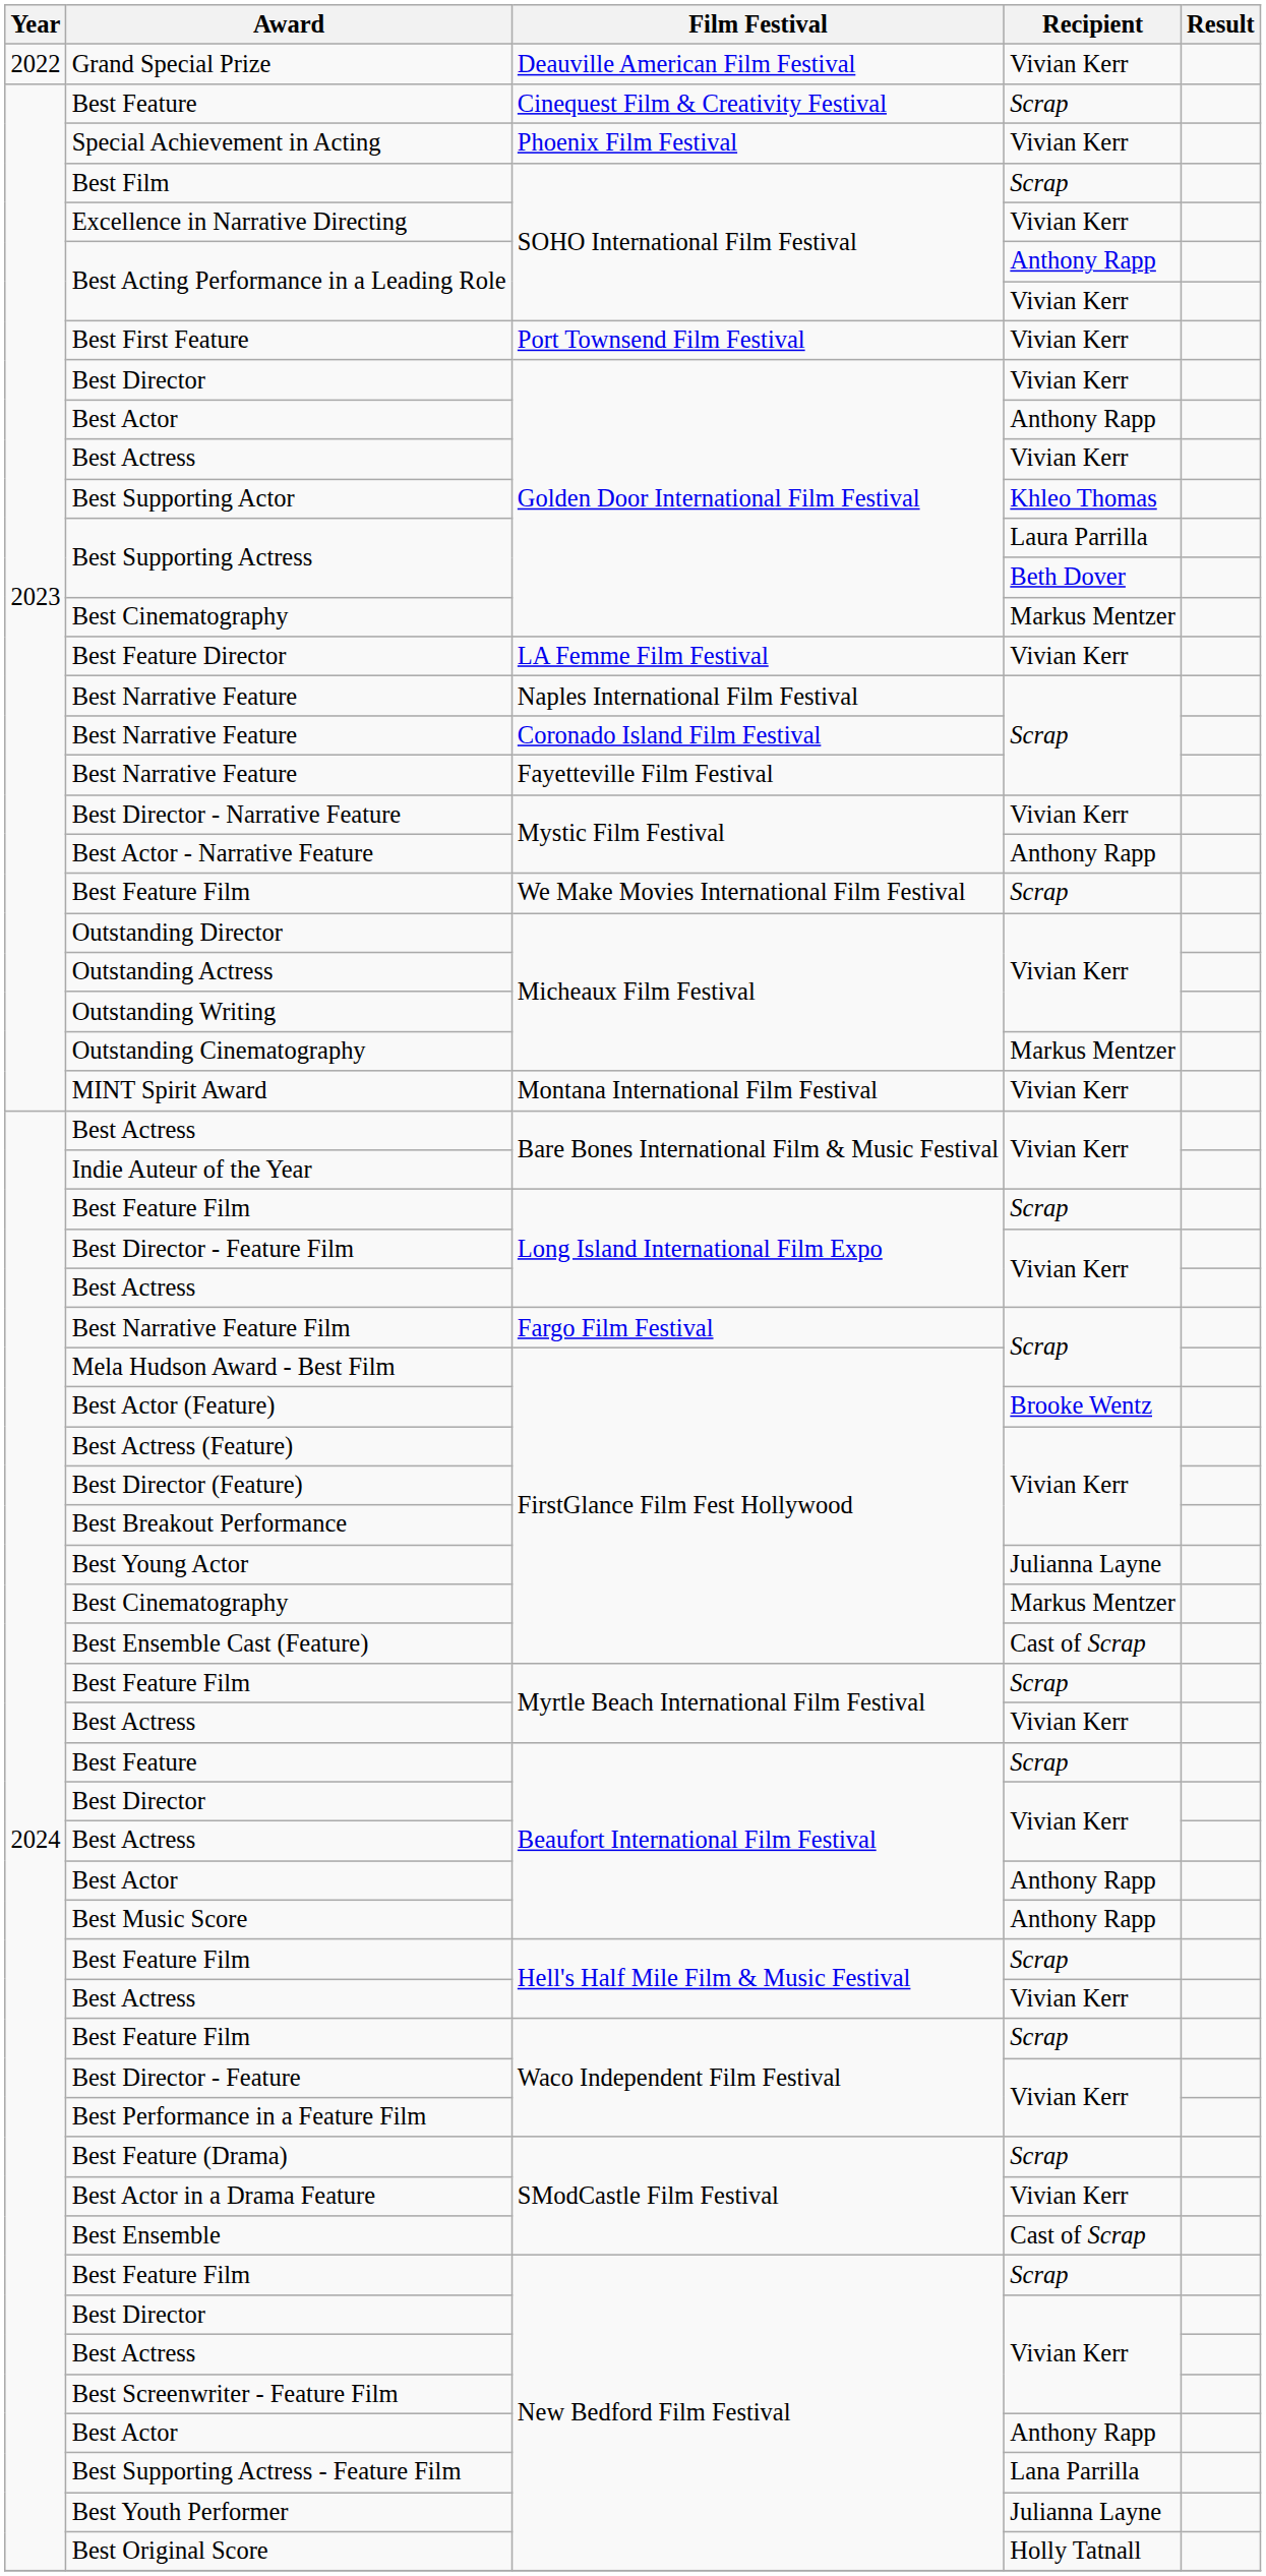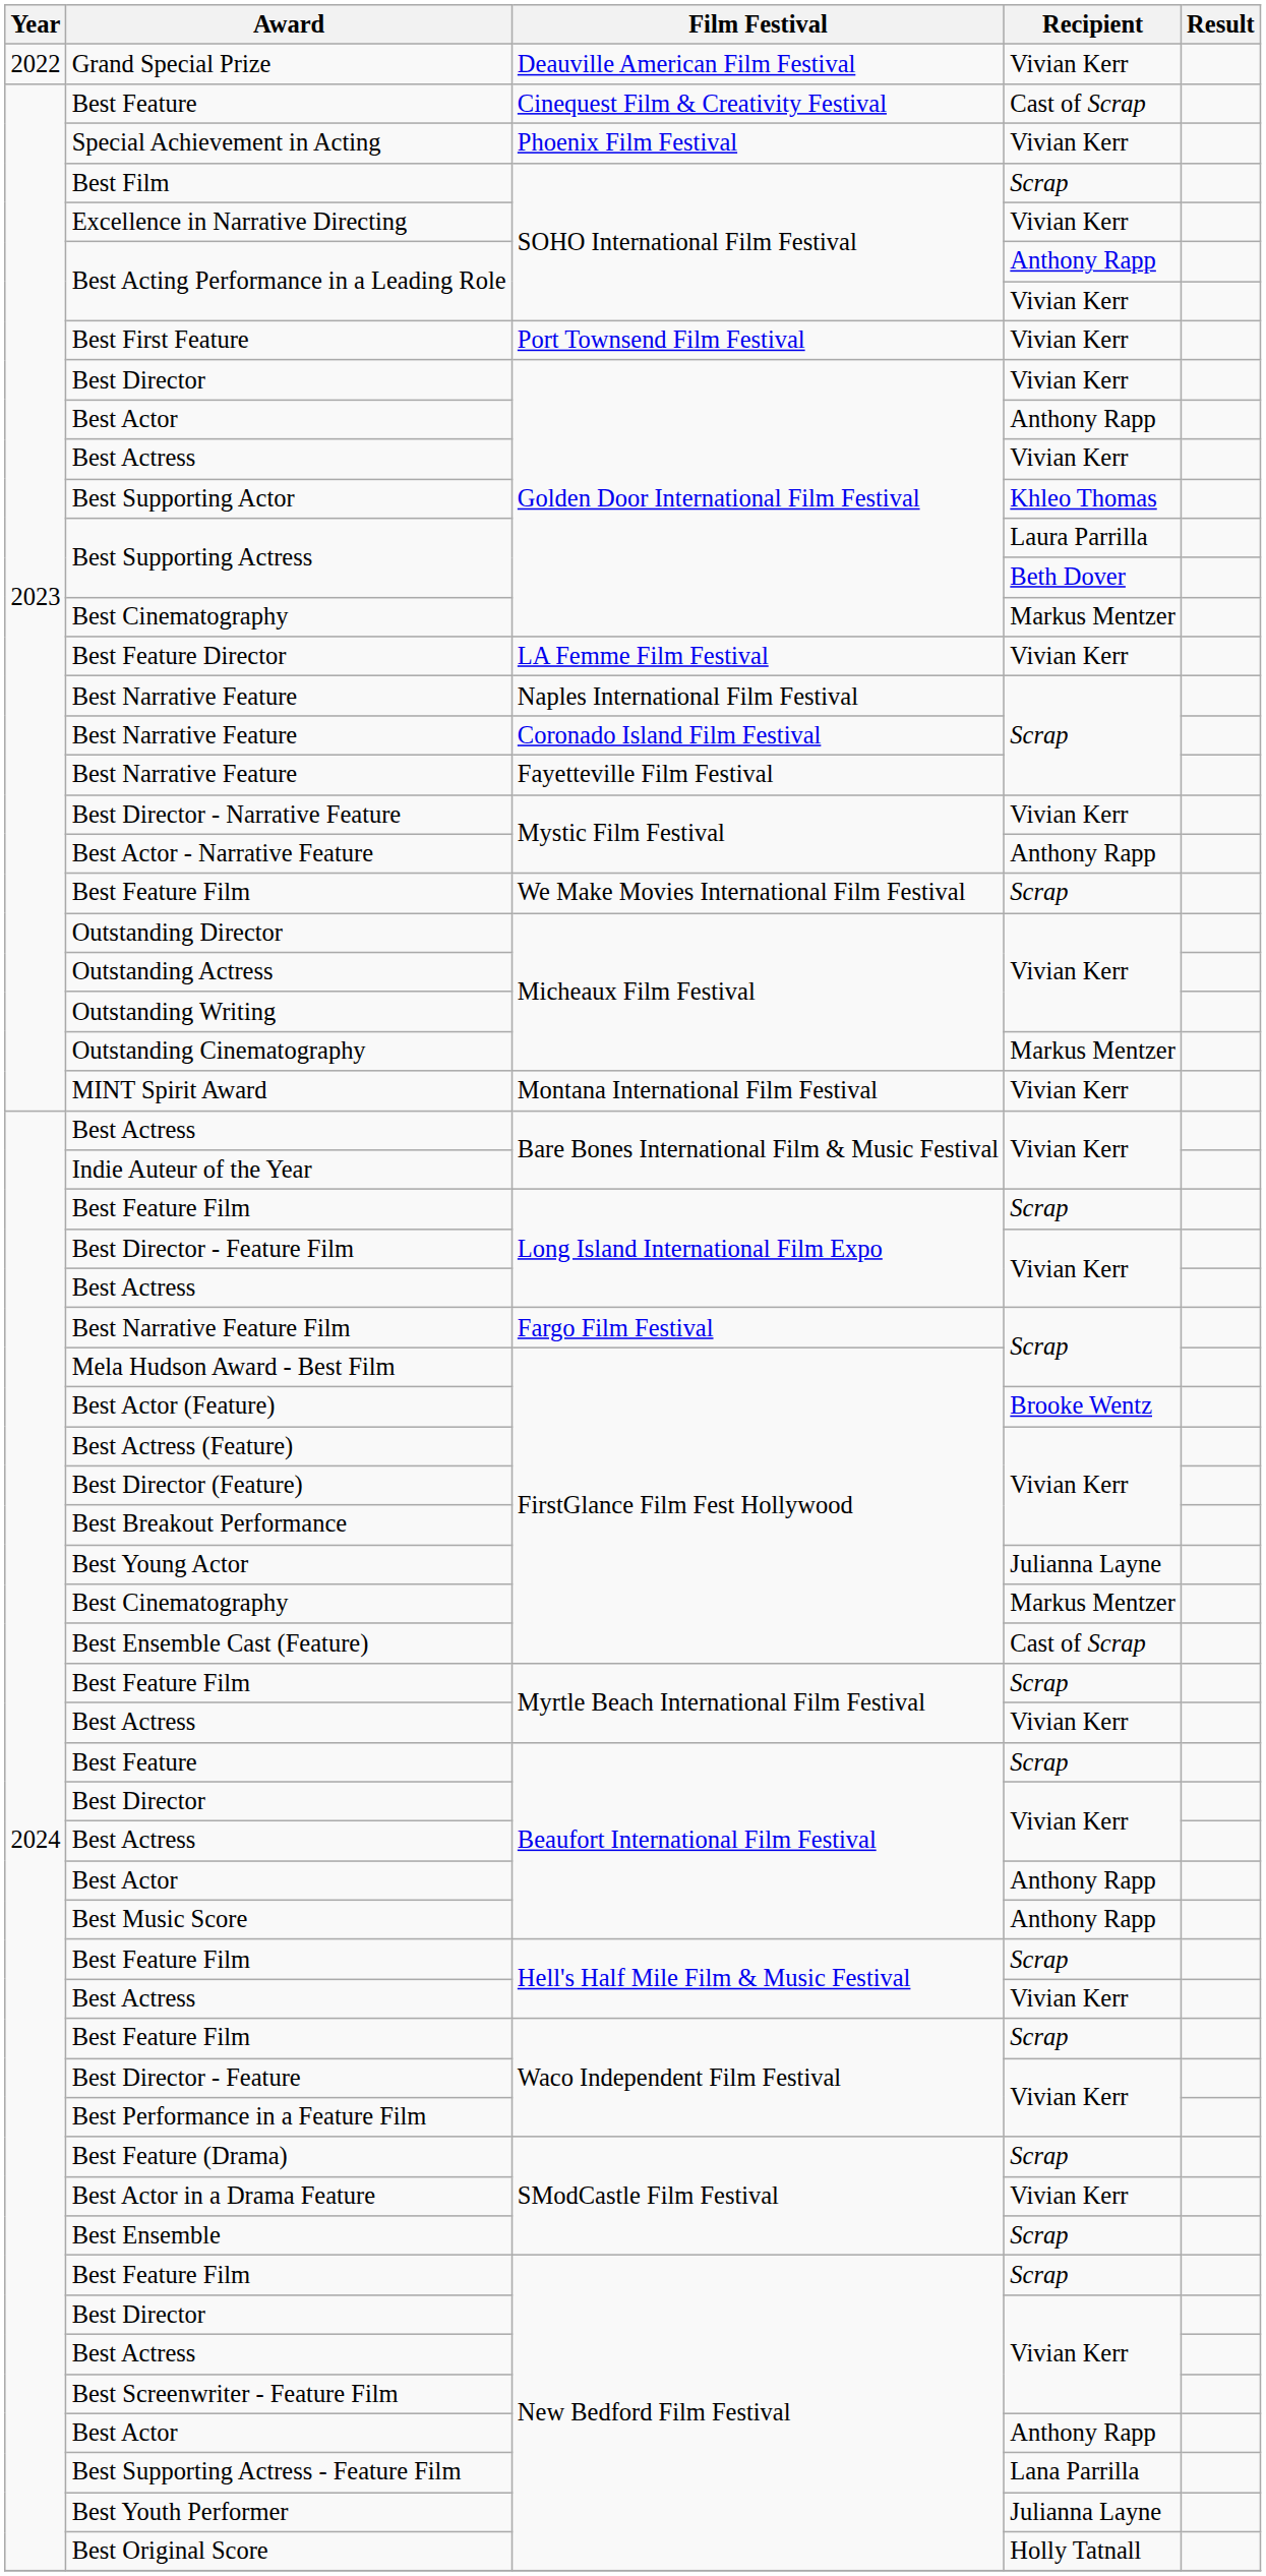Best Feature / Cinequest Film & Creativity Festival | Recipient: Scrap -> Cast of Scrap
Best Ensemble | Recipient: Cast of Scrap -> Scrap
